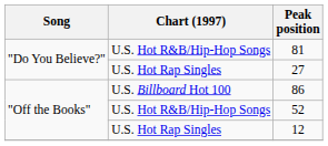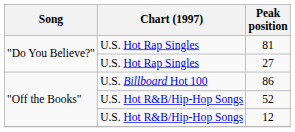81 | Chart (1997): U.S. Hot R&B/Hip-Hop Songs -> U.S. Hot Rap Singles
12 | Chart (1997): U.S. Hot Rap Singles -> U.S. Hot R&B/Hip-Hop Songs
